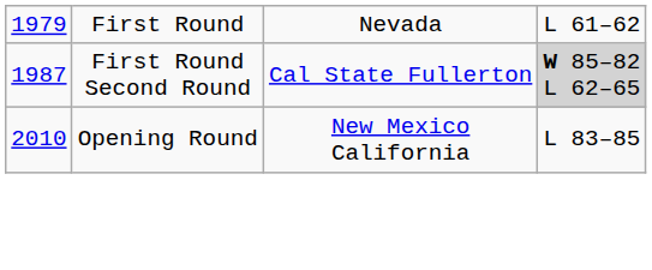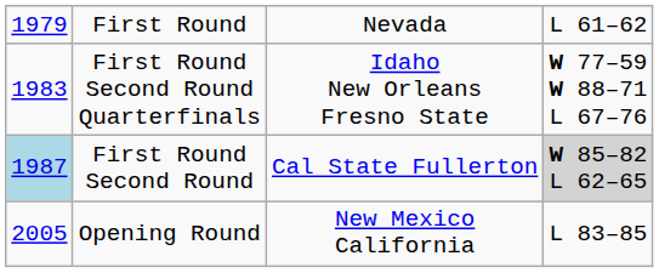+ row: 1983 | First Round Second Round Quarterfinals | Idaho New Orleans Fresno State | W 77–59 W 88–71 L 67–76
First Round Second Round | column 1: no background -> lightblue background
Opening Round | column 1: 2010 -> 2005
